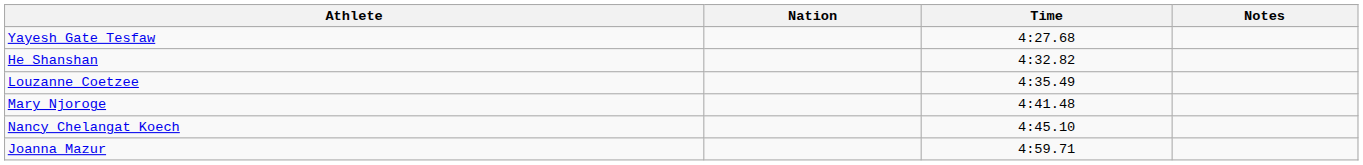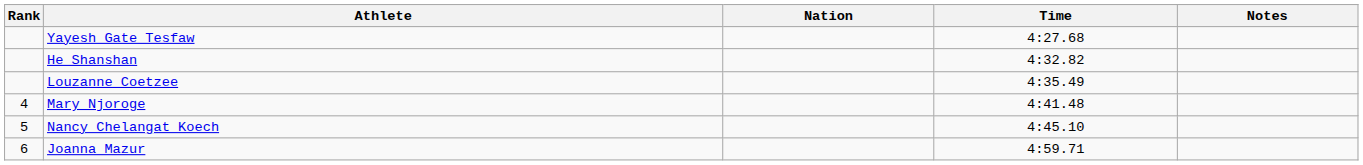+ column: Rank | 4 | 5 | 6
